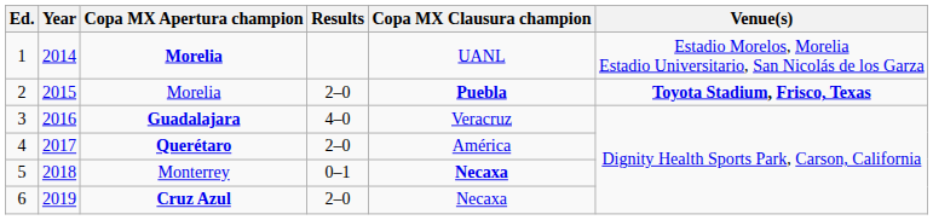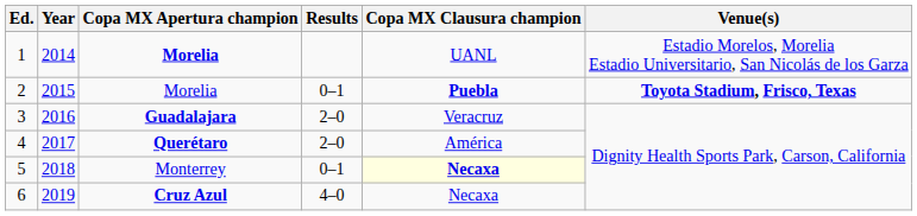2 | Results: 2–0 -> 0–1
3 | Results: 4–0 -> 2–0
5 | Copa MX Clausura champion: no background -> lightyellow background
6 | Results: 2–0 -> 4–0
